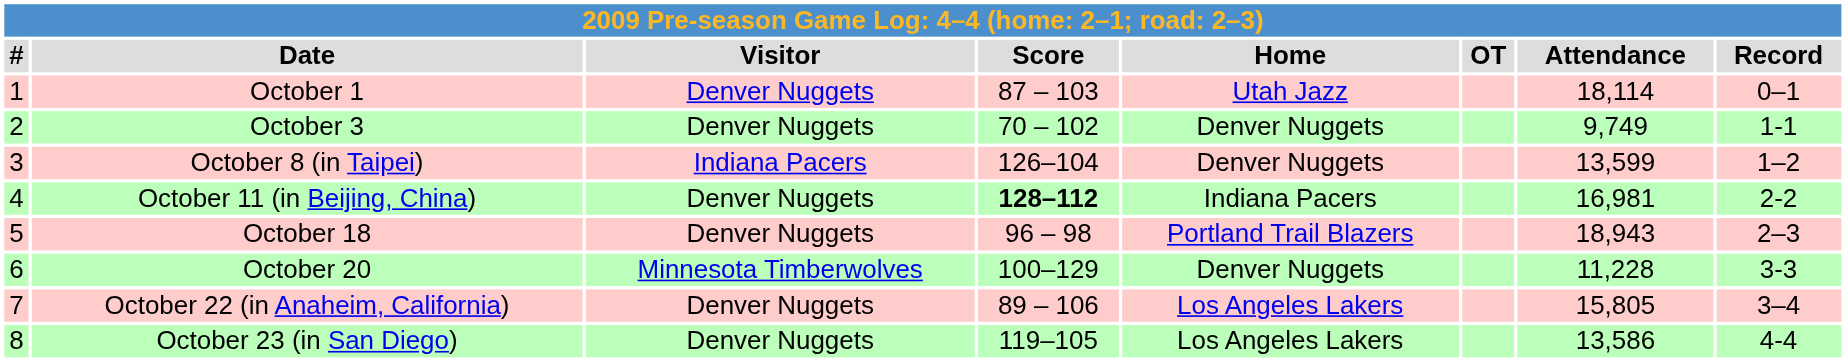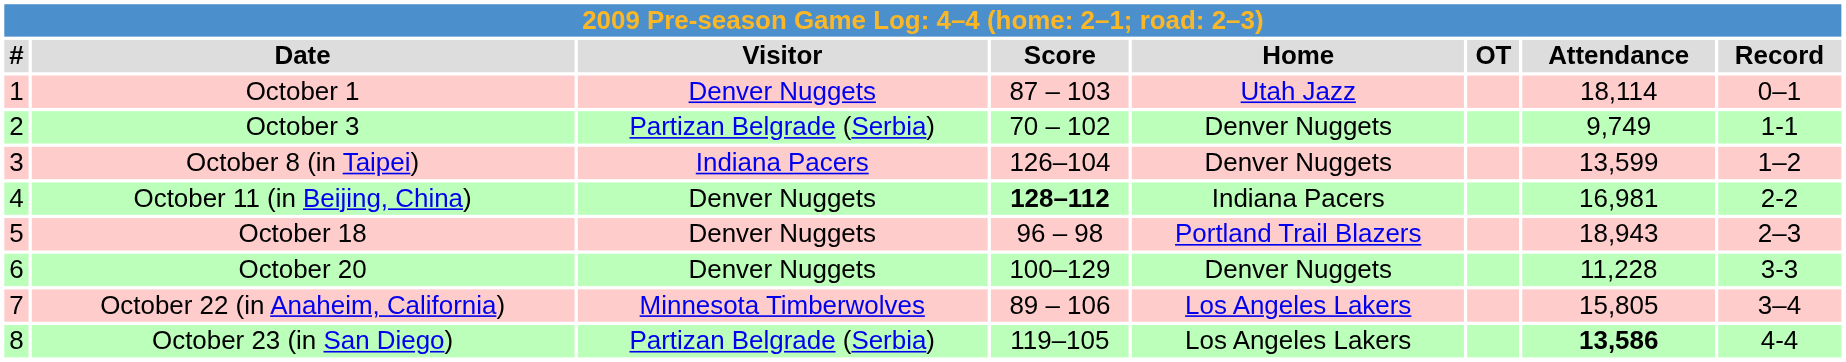October 3 | Visitor: Denver Nuggets -> Partizan Belgrade (Serbia)
October 20 | Visitor: Minnesota Timberwolves -> Denver Nuggets
October 22 (in Anaheim, California) | Visitor: Denver Nuggets -> Minnesota Timberwolves
October 23 (in San Diego) | Visitor: Denver Nuggets -> Partizan Belgrade (Serbia)
October 23 (in San Diego) | Attendance: normal -> bold
